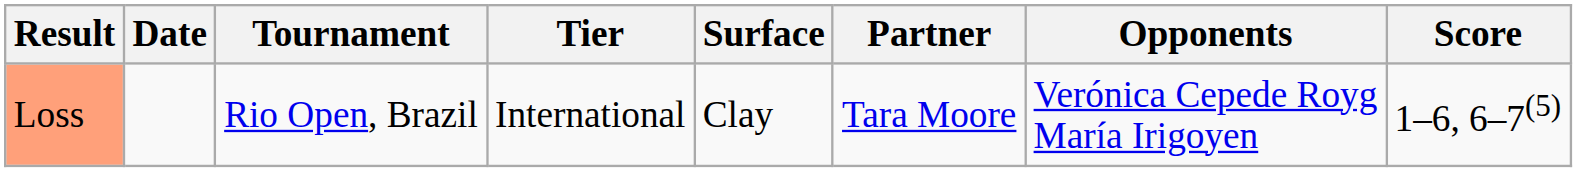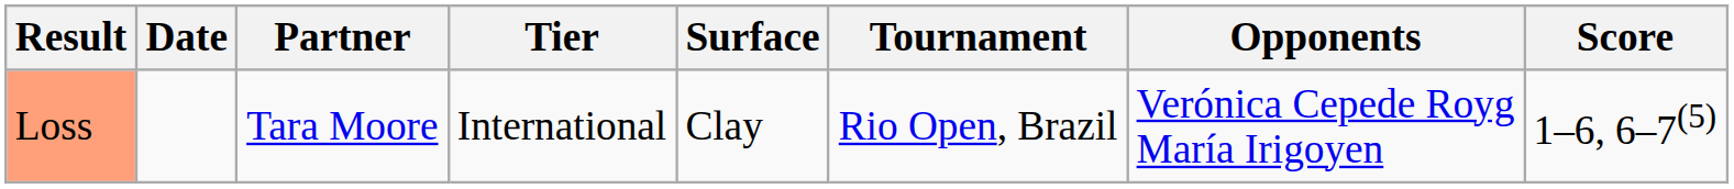columns swapped: Tournament <-> Partner
